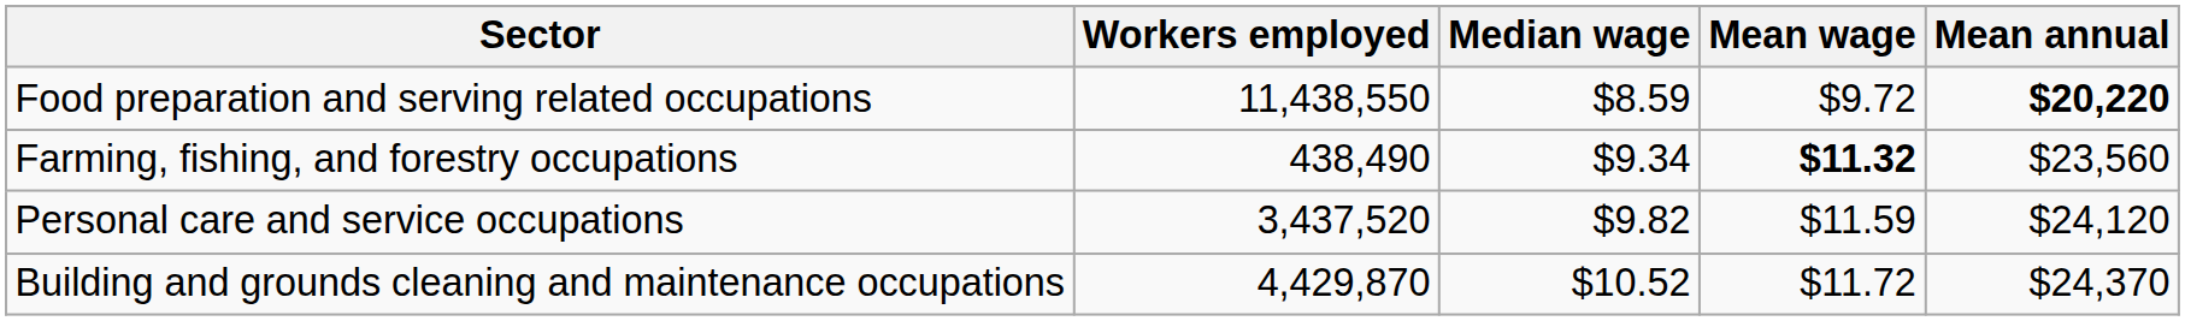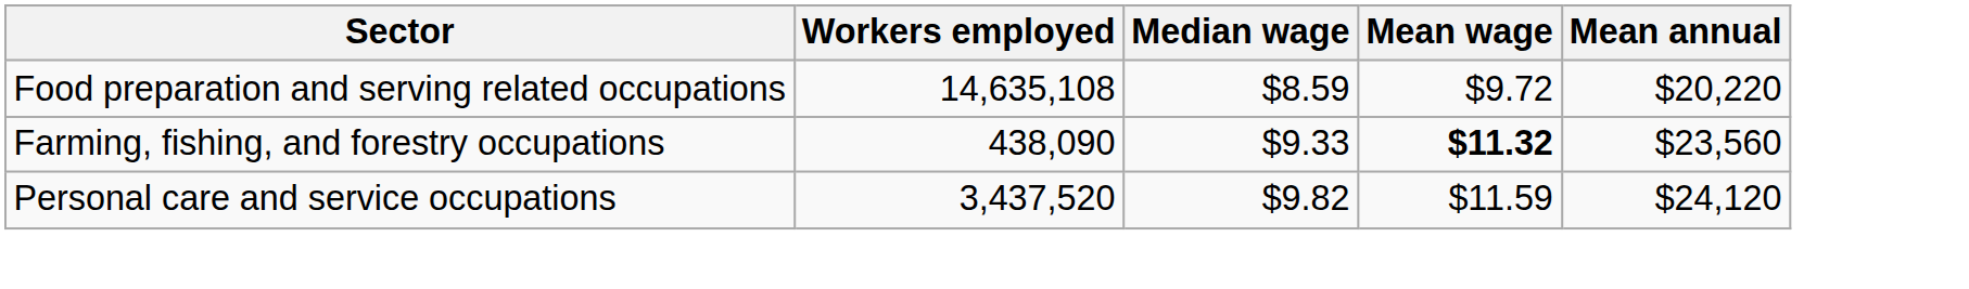Food preparation and serving related occupations | Workers employed: 11,438,550 -> 14,635,108
Food preparation and serving related occupations | Mean annual: bold -> normal
Farming, fishing, and forestry occupations | Workers employed: 438,490 -> 438,090
Farming, fishing, and forestry occupations | Median wage: $9.34 -> $9.33
- row: Building and grounds cleaning and maintenance occupations | 4,429,870 | $10.52 | $11.72 | $24,370
